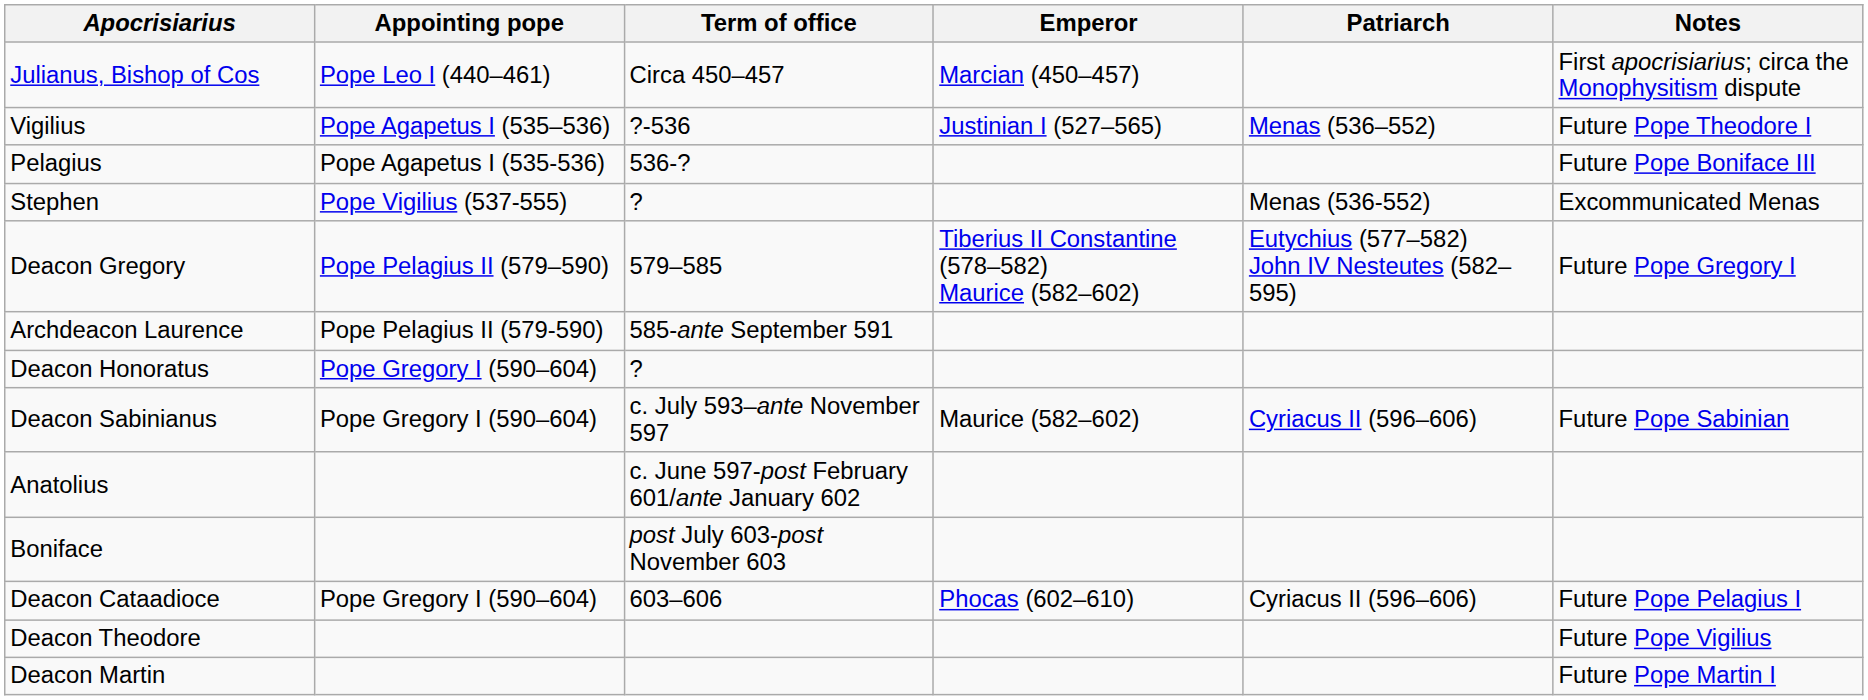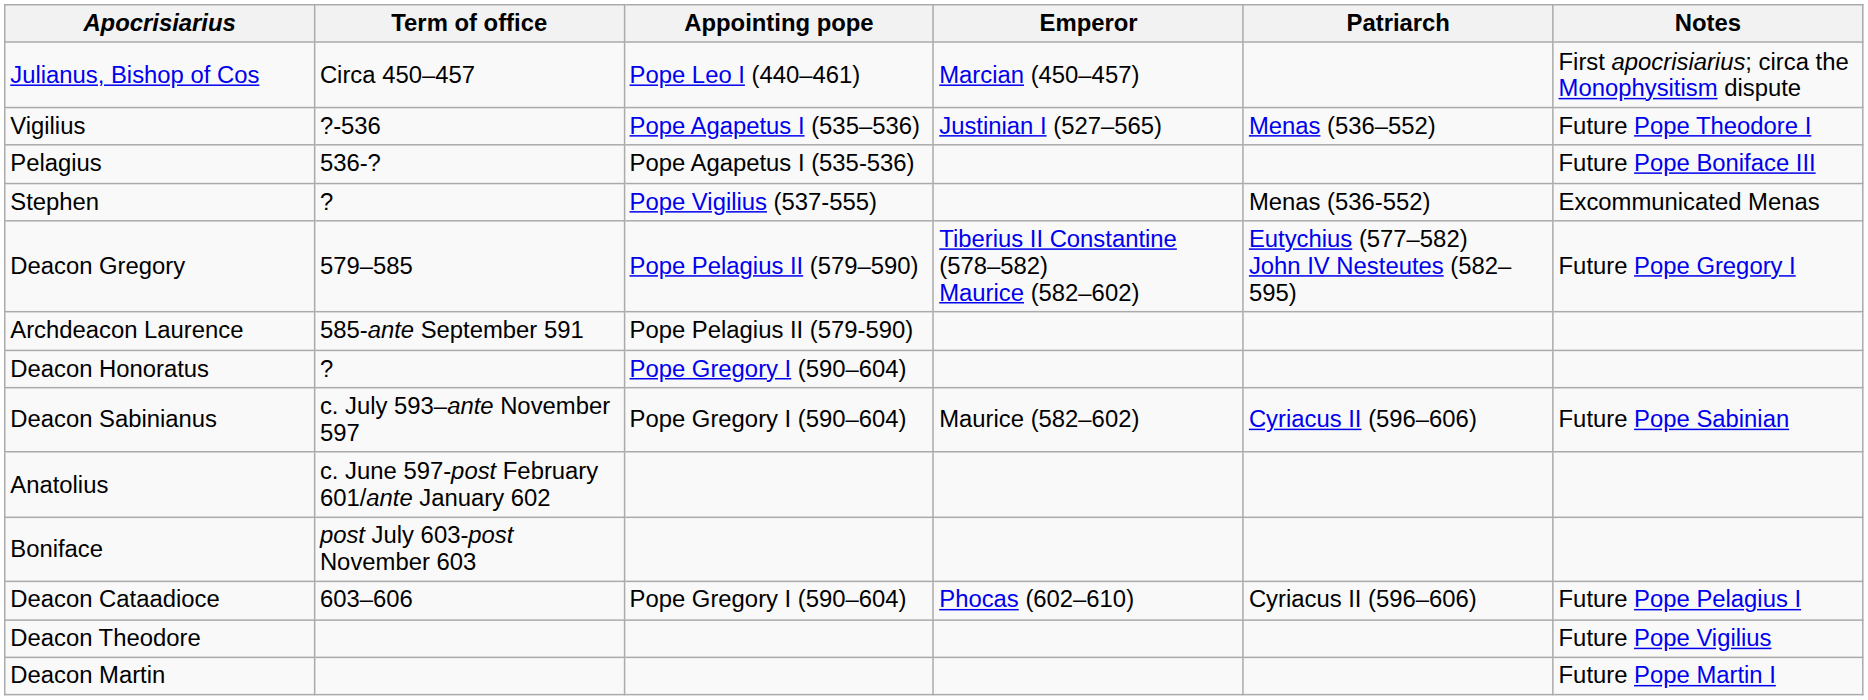columns swapped: Term of office <-> Appointing pope
